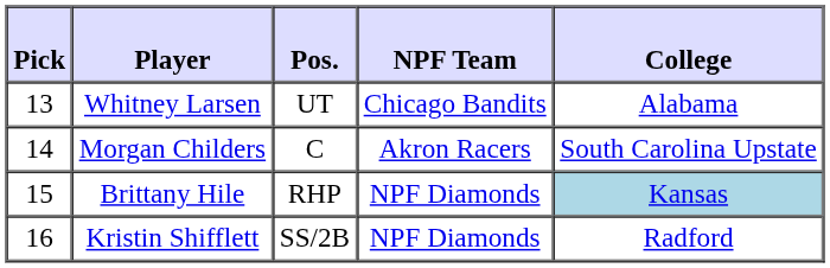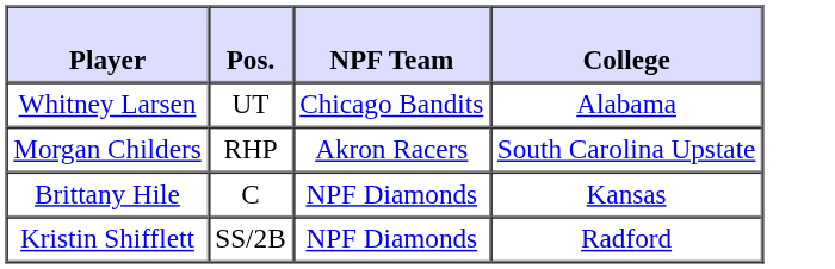- column: Pick | 13 | 14 | 15 | 16
Morgan Childers | Pos.: C -> RHP
Brittany Hile | Pos.: RHP -> C
Brittany Hile | College: lightblue background -> no background
